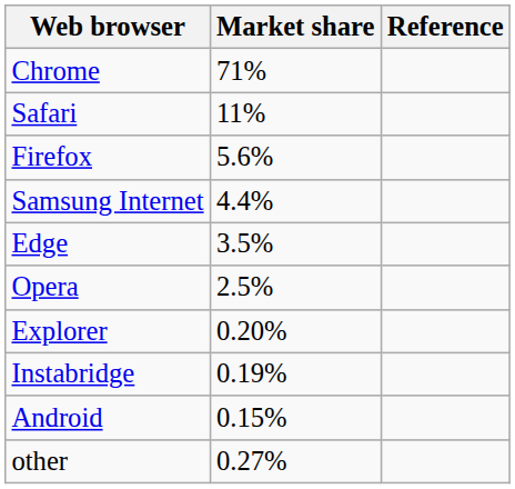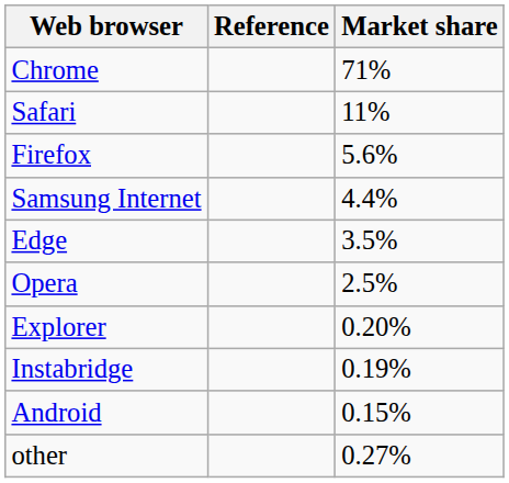columns swapped: Market share <-> Reference
